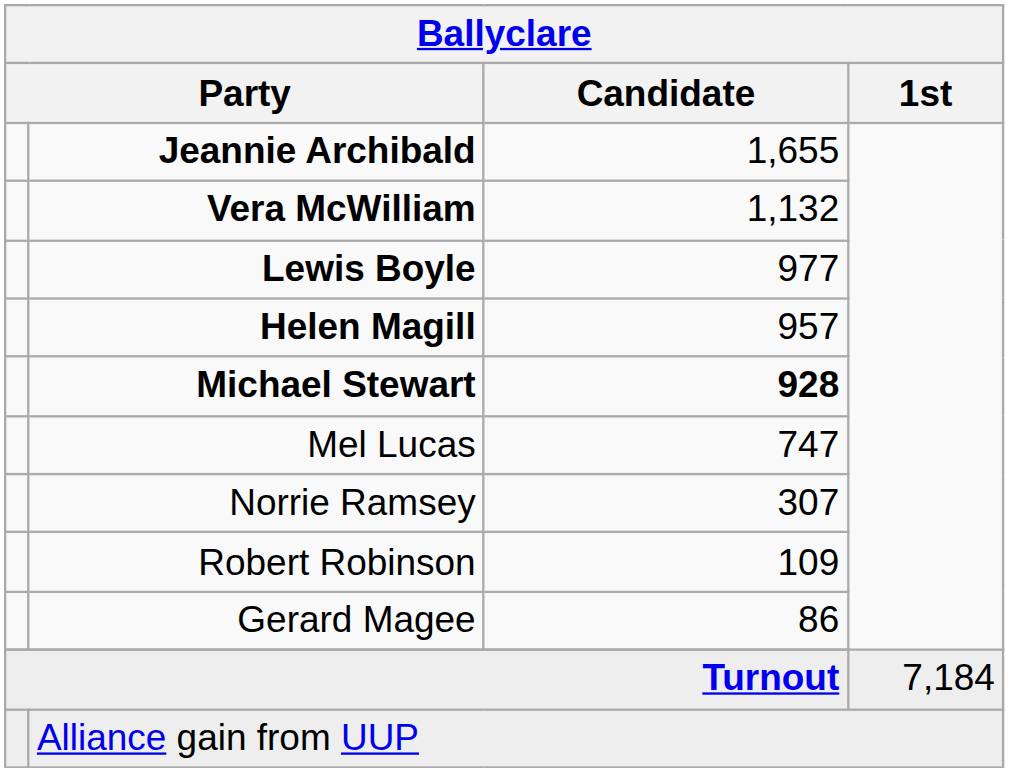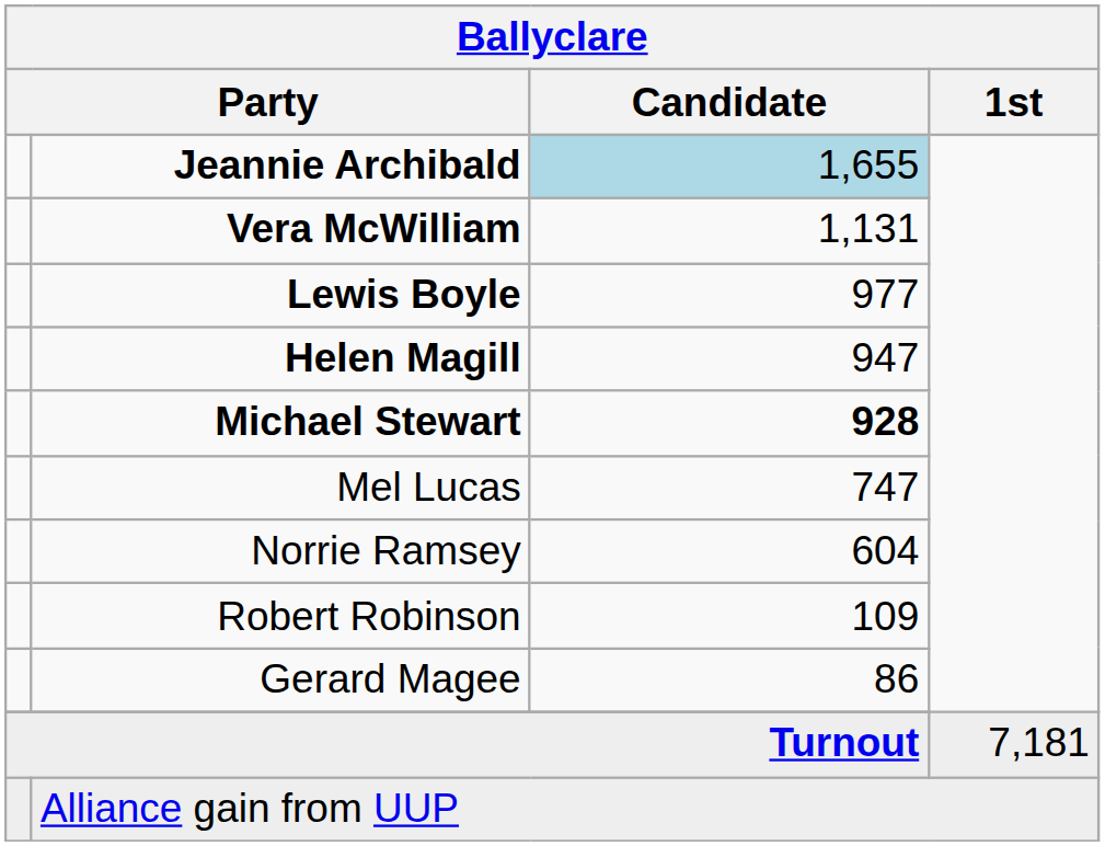Jeannie Archibald | Ballyclare / Candidate: no background -> lightblue background
Vera McWilliam | Ballyclare / Candidate: 1,132 -> 1,131
Helen Magill | Ballyclare / Candidate: 957 -> 947
Norrie Ramsey | Ballyclare / Candidate: 307 -> 604
Turnout | Ballyclare / 1st: 7,184 -> 7,181
